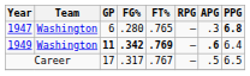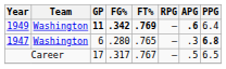rows swapped: 1947 <-> 1949
